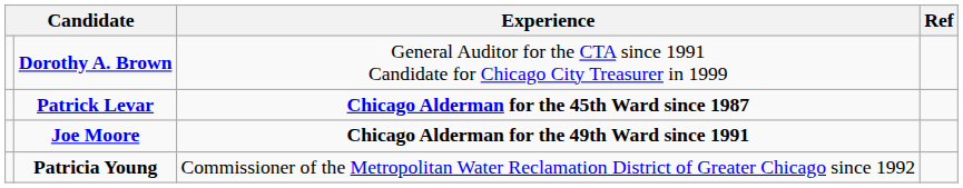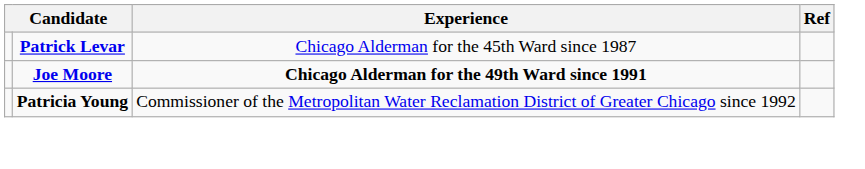- row: Dorothy A. Brown | General Auditor for the CTA since 1991 Candidate for Chicago City Treasurer in 1999
Patrick Levar | Experience: bold -> normal
